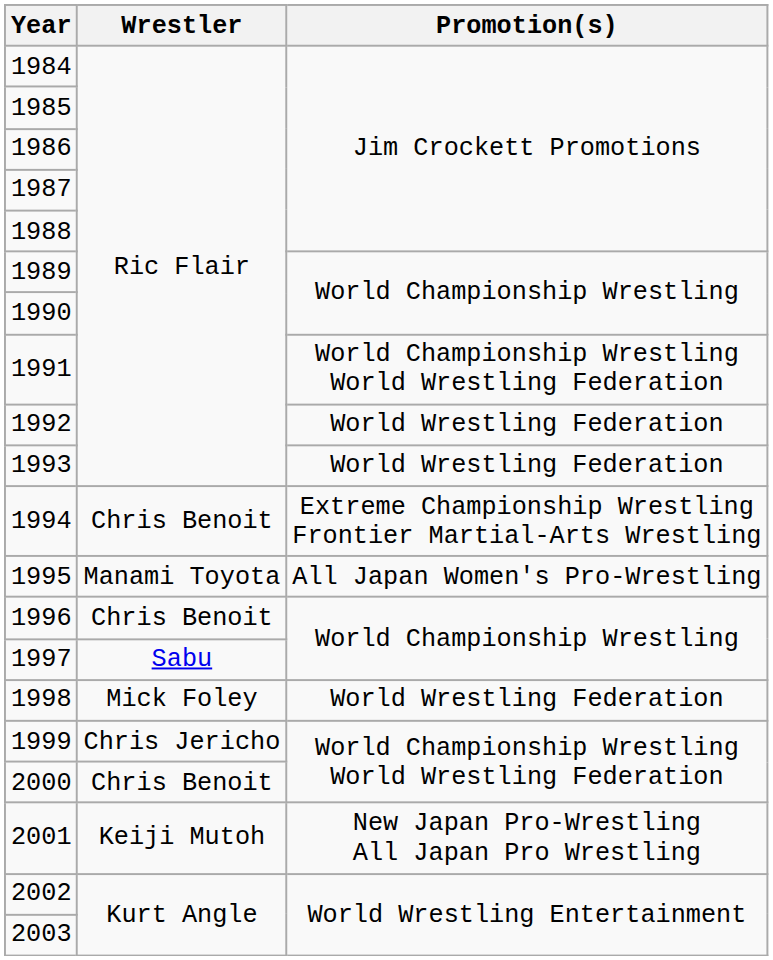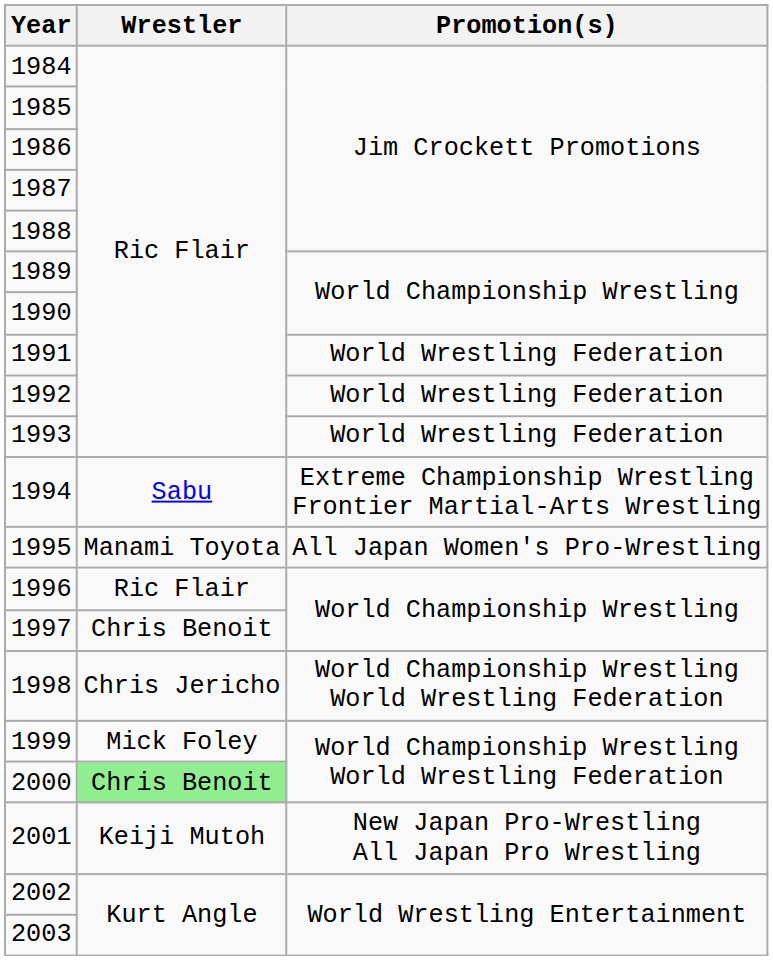1991 | Promotion(s): World Championship Wrestling World Wrestling Federation -> World Wrestling Federation
1994 | Wrestler: Chris Benoit -> Sabu
1996 | Wrestler: Chris Benoit -> Ric Flair
1997 | Wrestler: Sabu -> Chris Benoit
1998 | Wrestler: Mick Foley -> Chris Jericho
1998 | Promotion(s): World Wrestling Federation -> World Championship Wrestling World Wrestling Federation
1999 | Wrestler: Chris Jericho -> Mick Foley
2000 | Wrestler: no background -> lightgreen background
